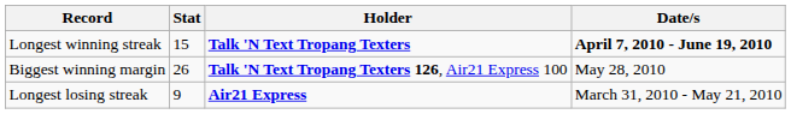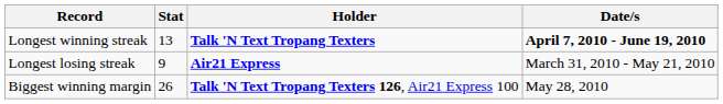Longest winning streak | Stat: 15 -> 13
rows swapped: Longest losing streak <-> Biggest winning margin
